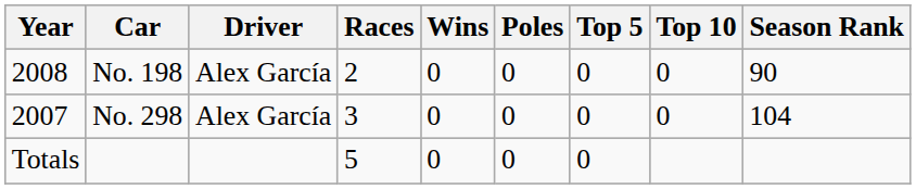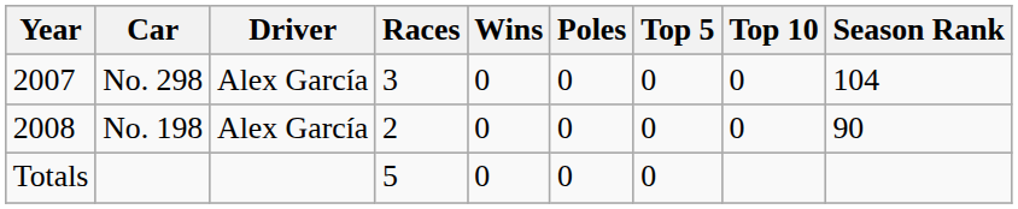rows swapped: No. 298 <-> No. 198
